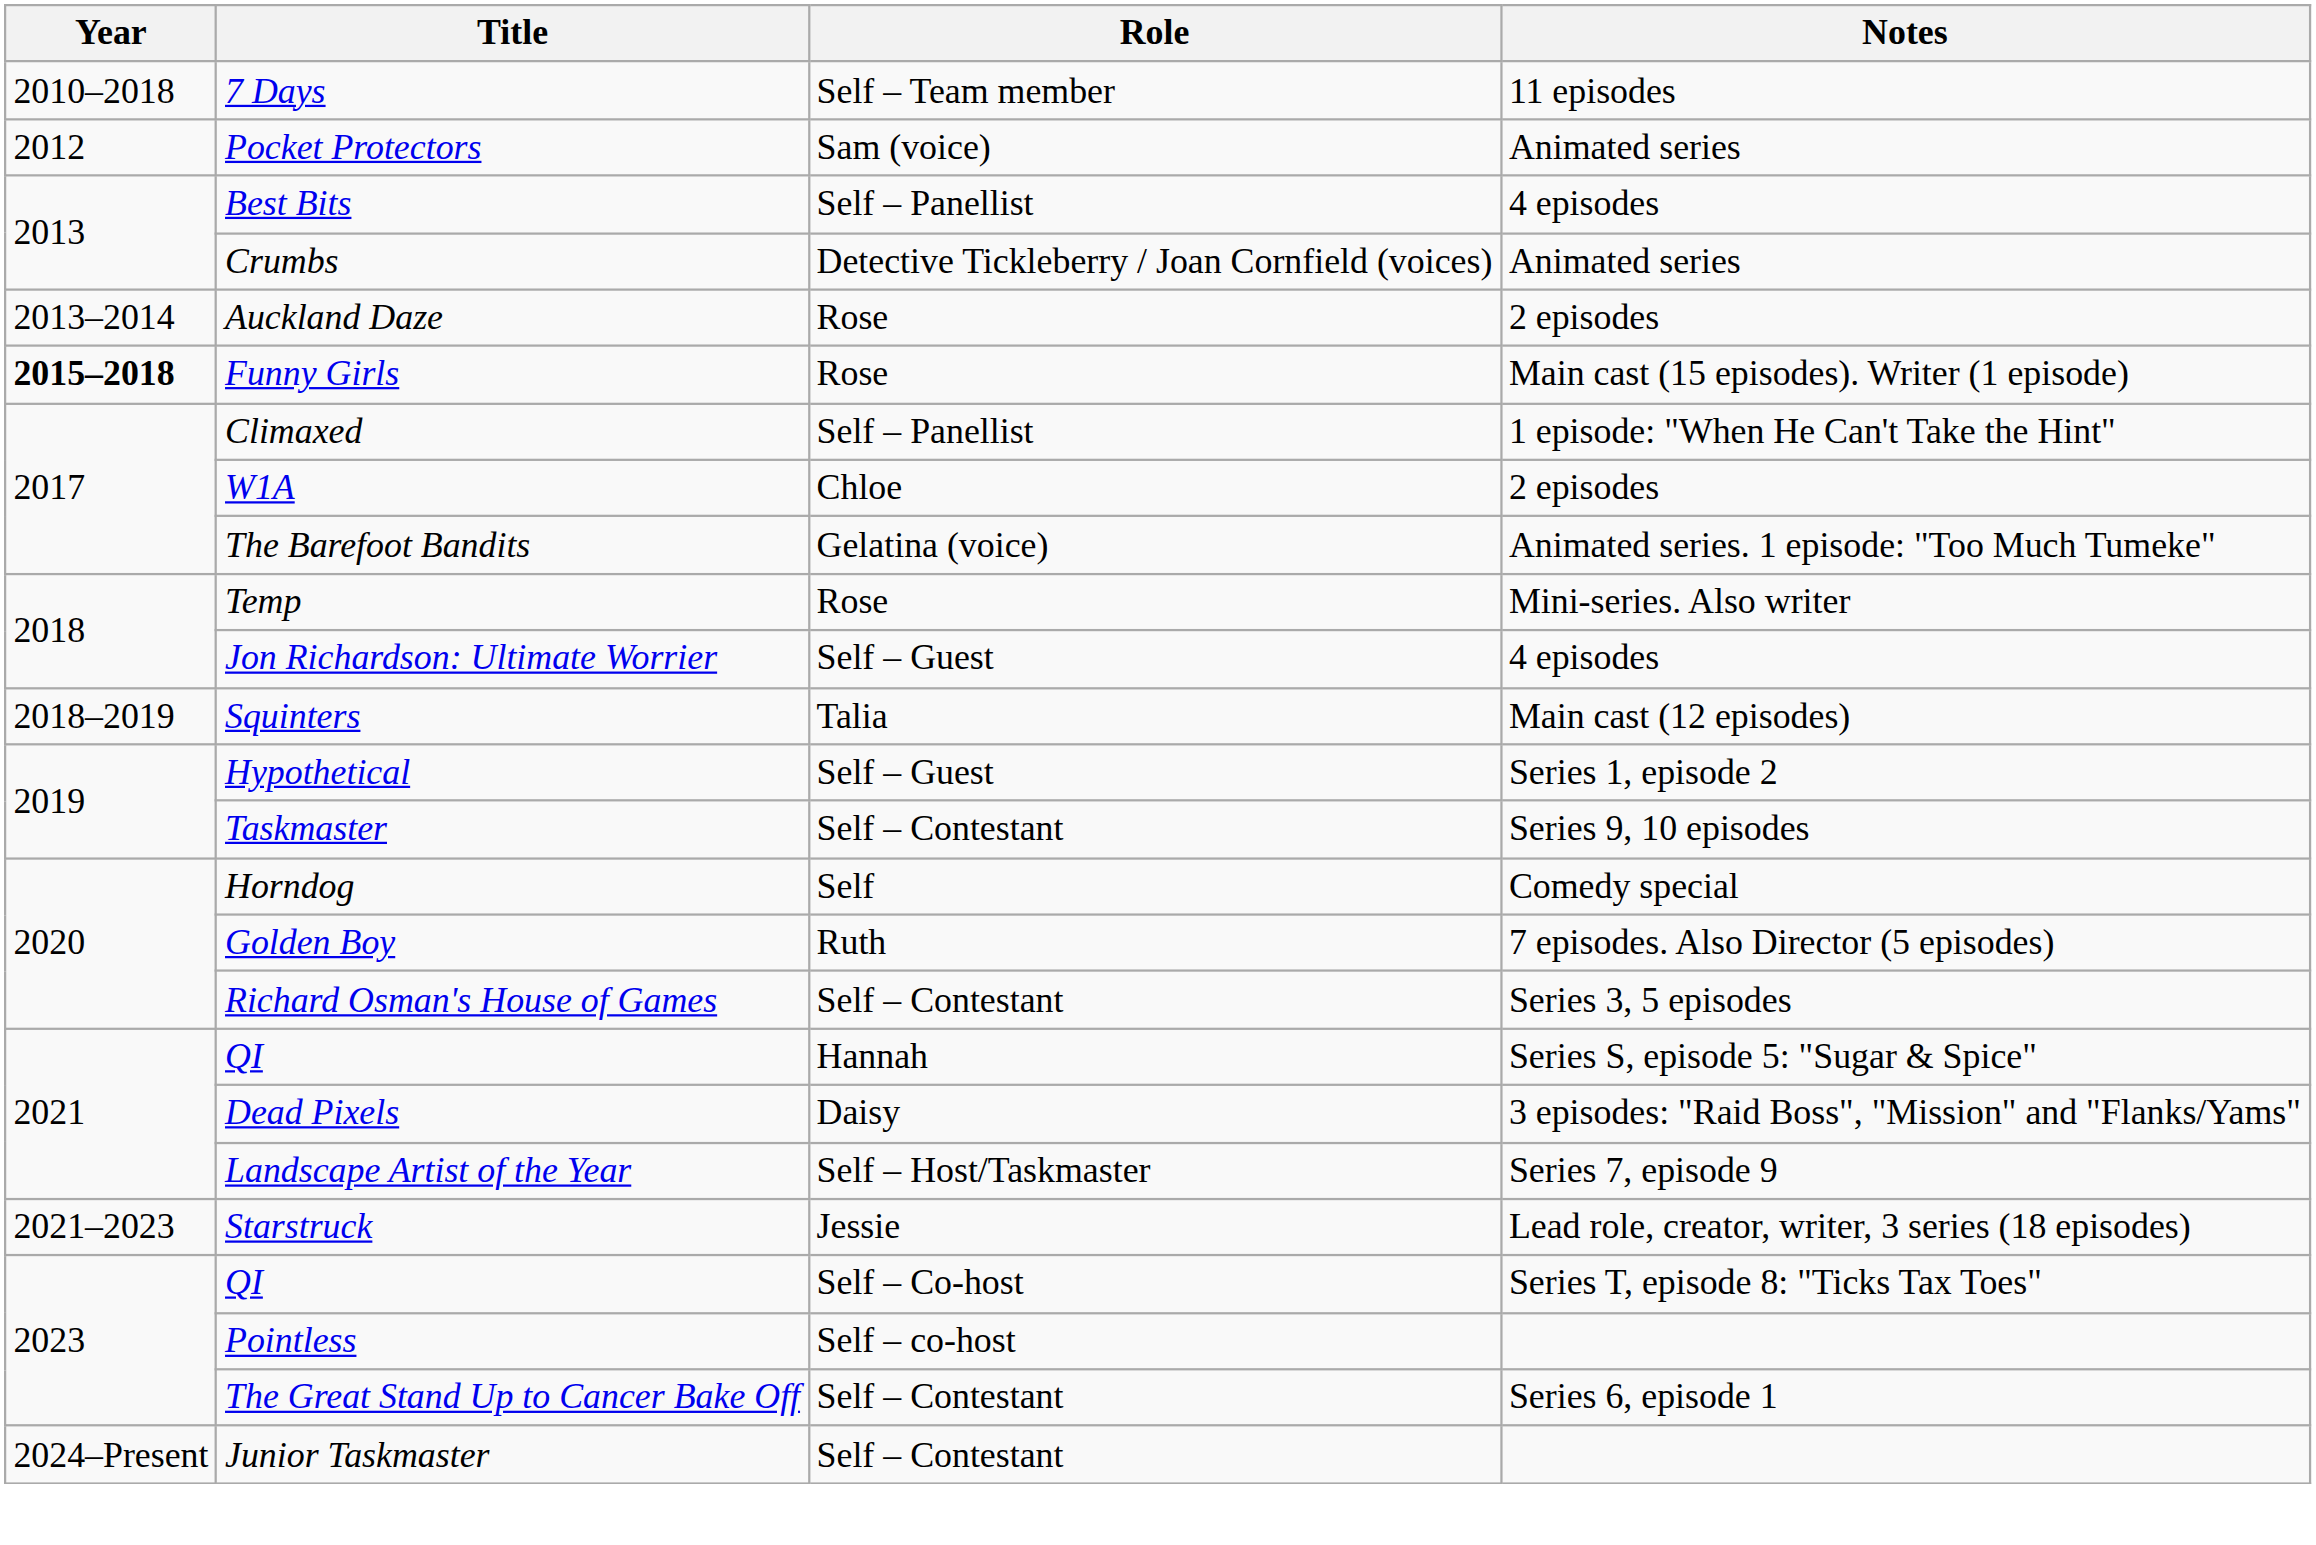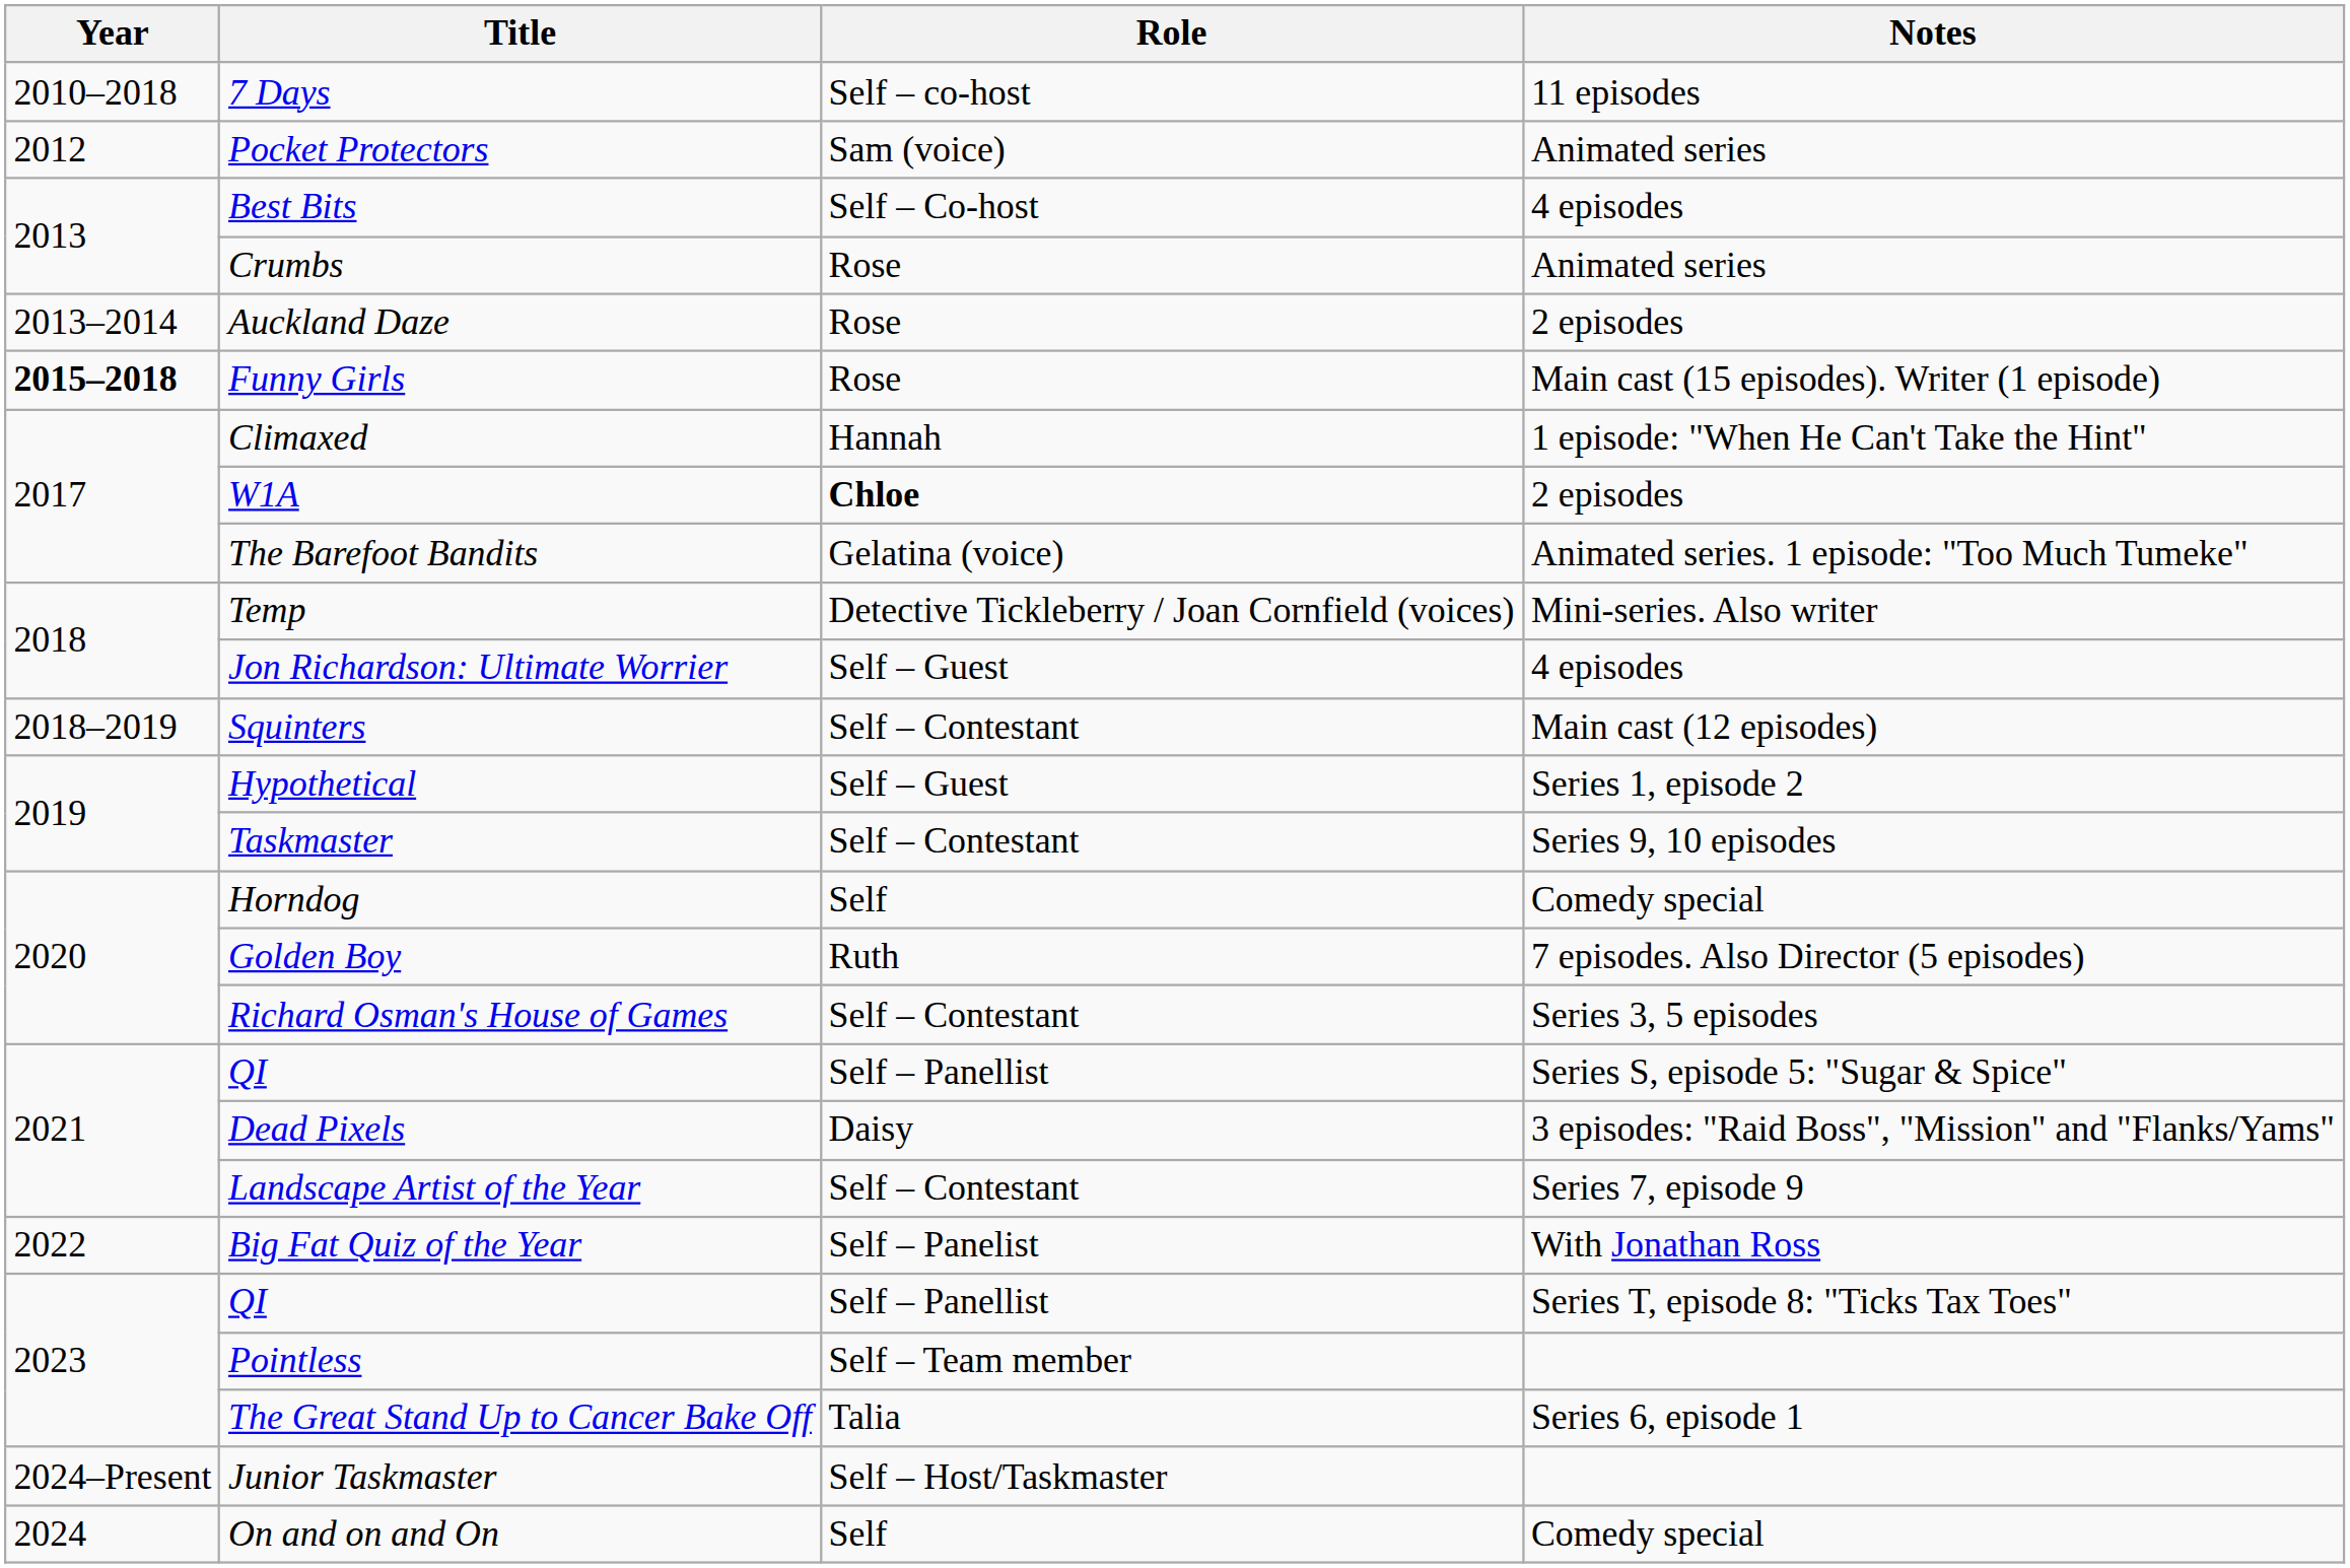7 Days | Role: Self – Team member -> Self – co-host
Best Bits | Role: Self – Panellist -> Self – Co-host
Crumbs | Role: Detective Tickleberry / Joan Cornfield (voices) -> Rose
Climaxed | Role: Self – Panellist -> Hannah
W1A | Role: normal -> bold
Temp | Role: Rose -> Detective Tickleberry / Joan Cornfield (voices)
Squinters | Role: Talia -> Self – Contestant
QI / Series S, episode 5: "Sugar & Spice" | Role: Hannah -> Self – Panellist
Landscape Artist of the Year | Role: Self – Host/Taskmaster -> Self – Contestant
- row: 2021–2023 | Starstruck | Jessie | Lead role, creator, writer, 3 series (18 episodes)
+ row: 2022 | Big Fat Quiz of the Year | Self – Panelist | With Jonathan Ross
QI / Series T, episode 8: "Ticks Tax Toes" | Role: Self – Co-host -> Self – Panellist
Pointless | Role: Self – co-host -> Self – Team member
The Great Stand Up to Cancer Bake Off | Role: Self – Contestant -> Talia
Junior Taskmaster | Role: Self – Contestant -> Self – Host/Taskmaster
+ row: 2024 | On and on and On | Self | Comedy special
